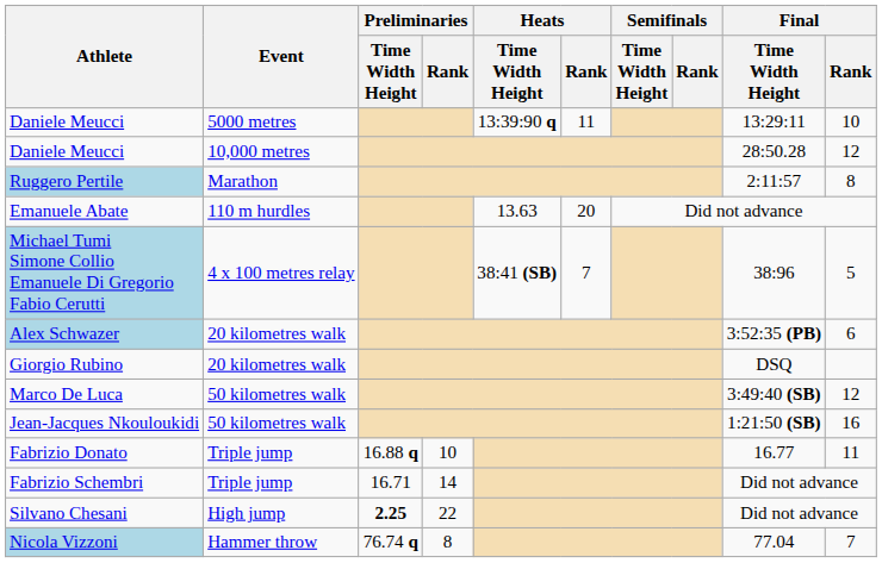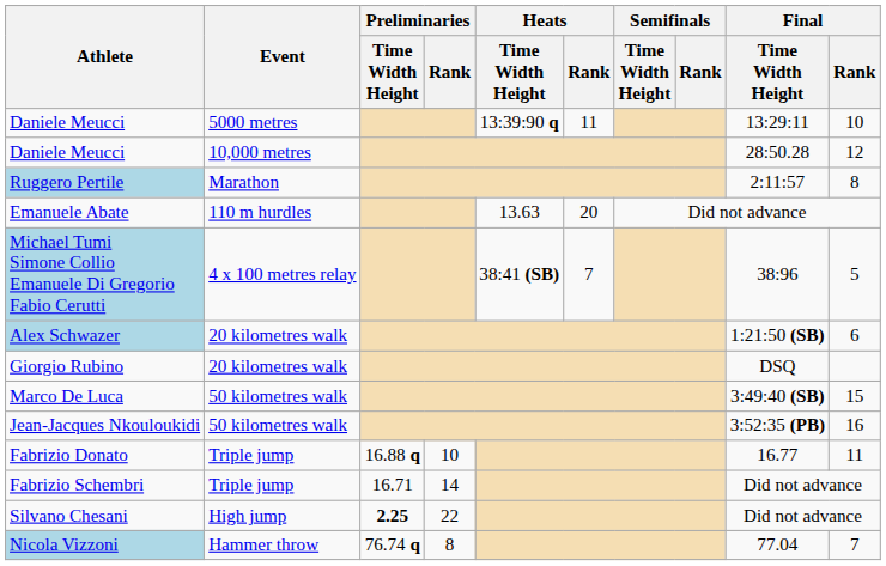Alex Schwazer | Final / Time Width Height: 3:52:35 (PB) -> 1:21:50 (SB)
Marco De Luca | Final / Rank: 12 -> 15
Jean-Jacques Nkouloukidi | Final / Time Width Height: 1:21:50 (SB) -> 3:52:35 (PB)
